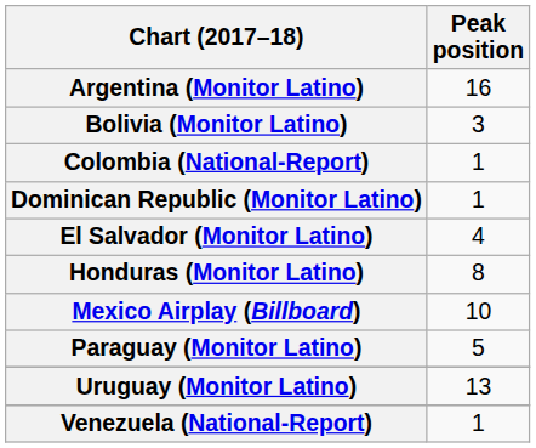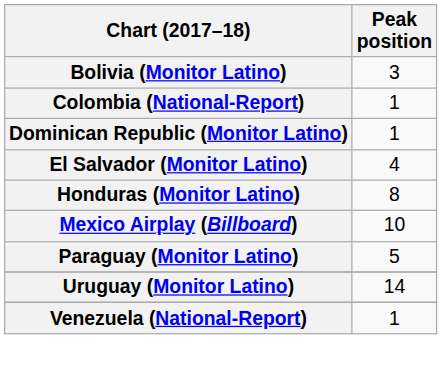- row: Argentina (Monitor Latino) | 16
Uruguay (Monitor Latino) | Peak position: 13 -> 14
